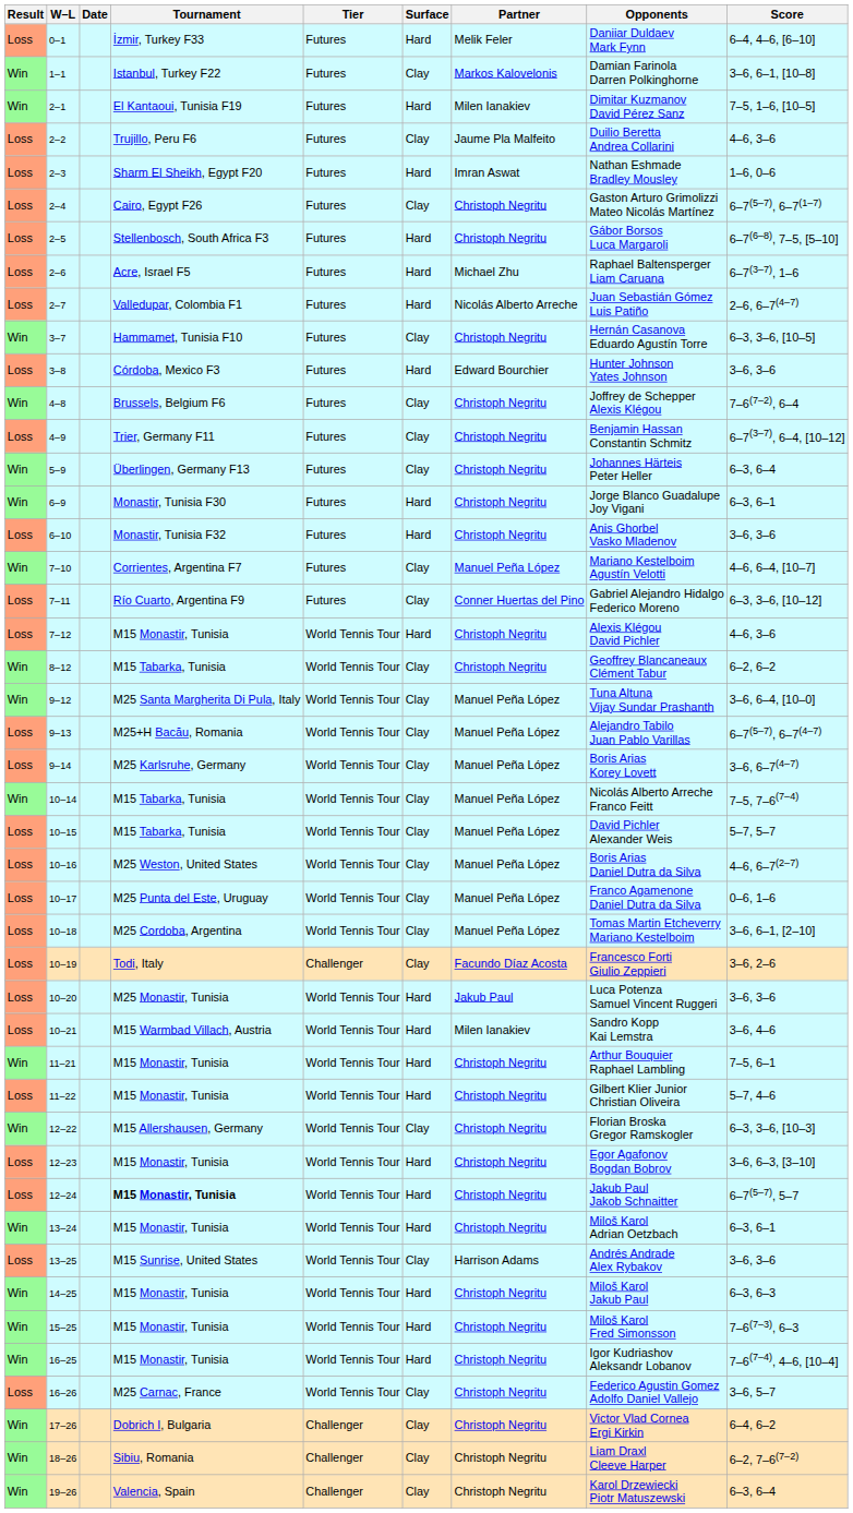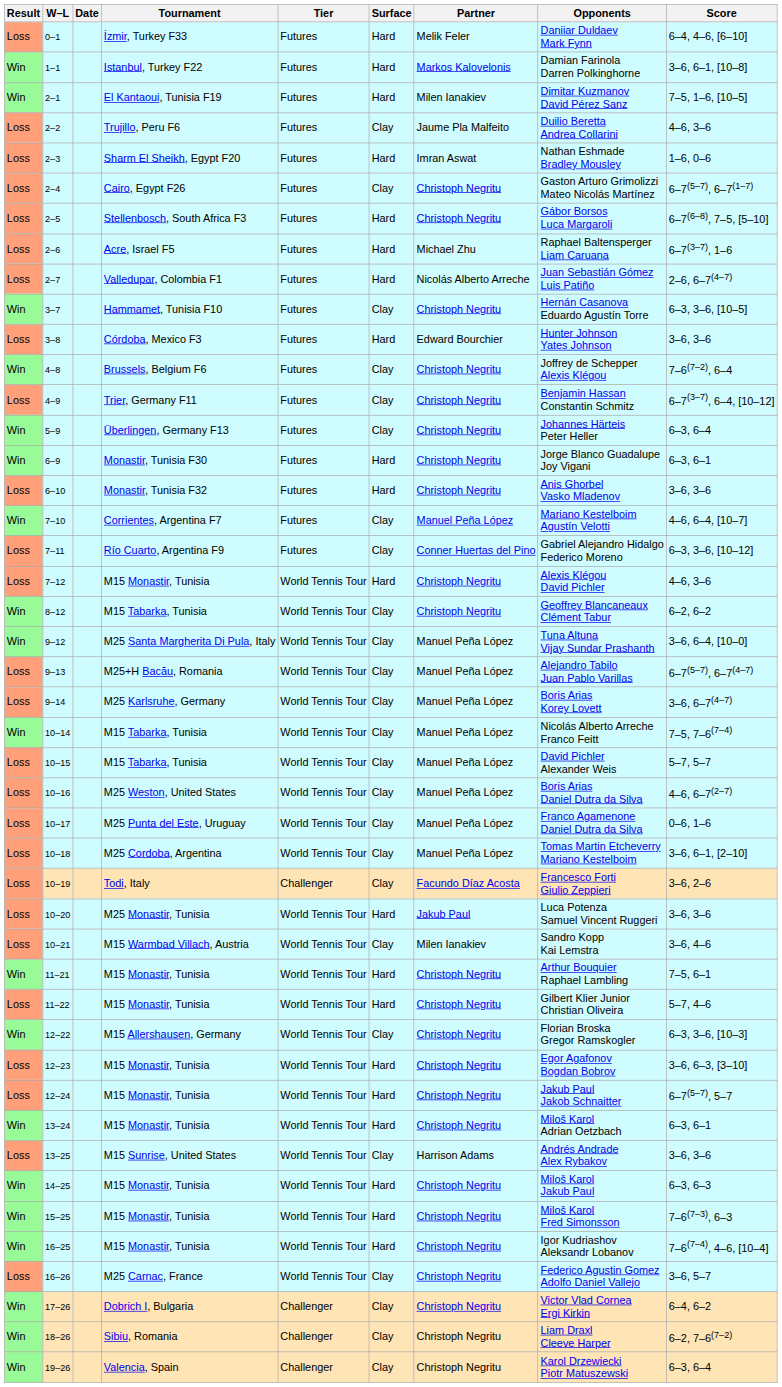1–1 | Surface: Clay -> Hard
10–21 | Surface: Hard -> Clay
12–24 | Tournament: bold -> normal
